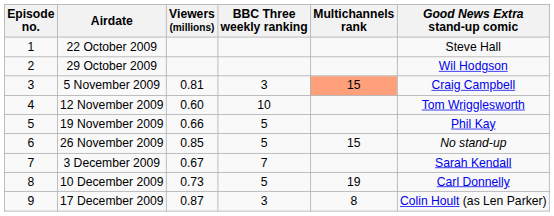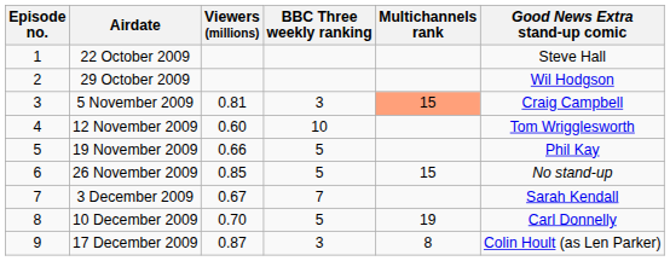10 December 2009 | Viewers (millions): 0.73 -> 0.70
